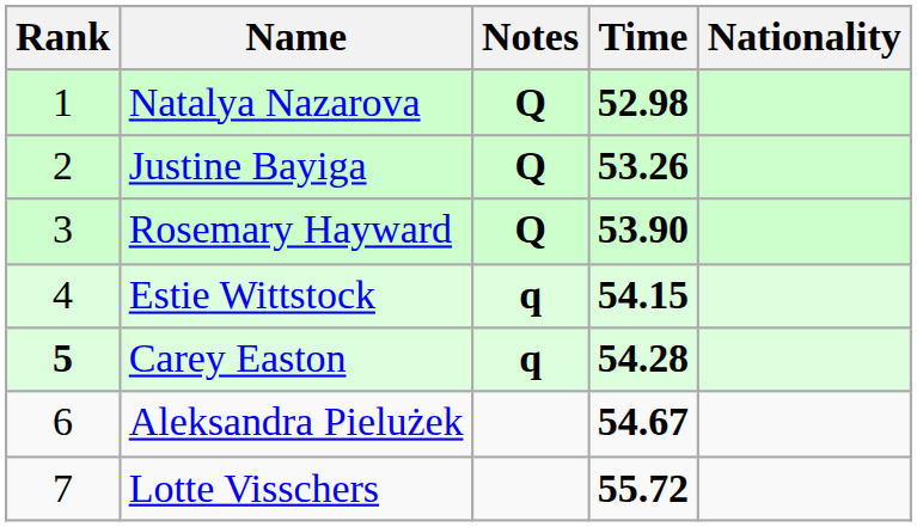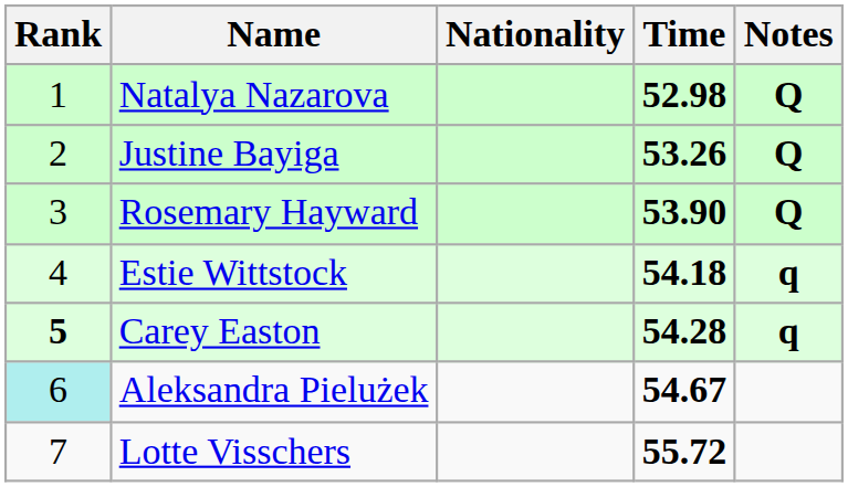columns swapped: Nationality <-> Notes
Estie Wittstock | Time: 54.15 -> 54.18
Aleksandra Pielużek | Rank: no background -> paleturquoise background
